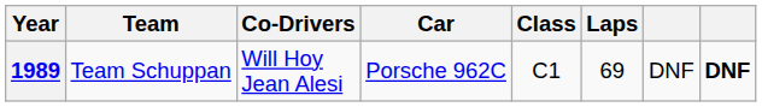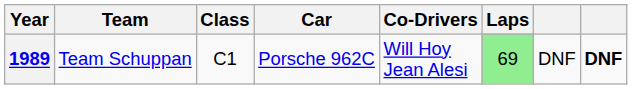columns swapped: Co-Drivers <-> Class
1989 | Laps: no background -> lightgreen background
